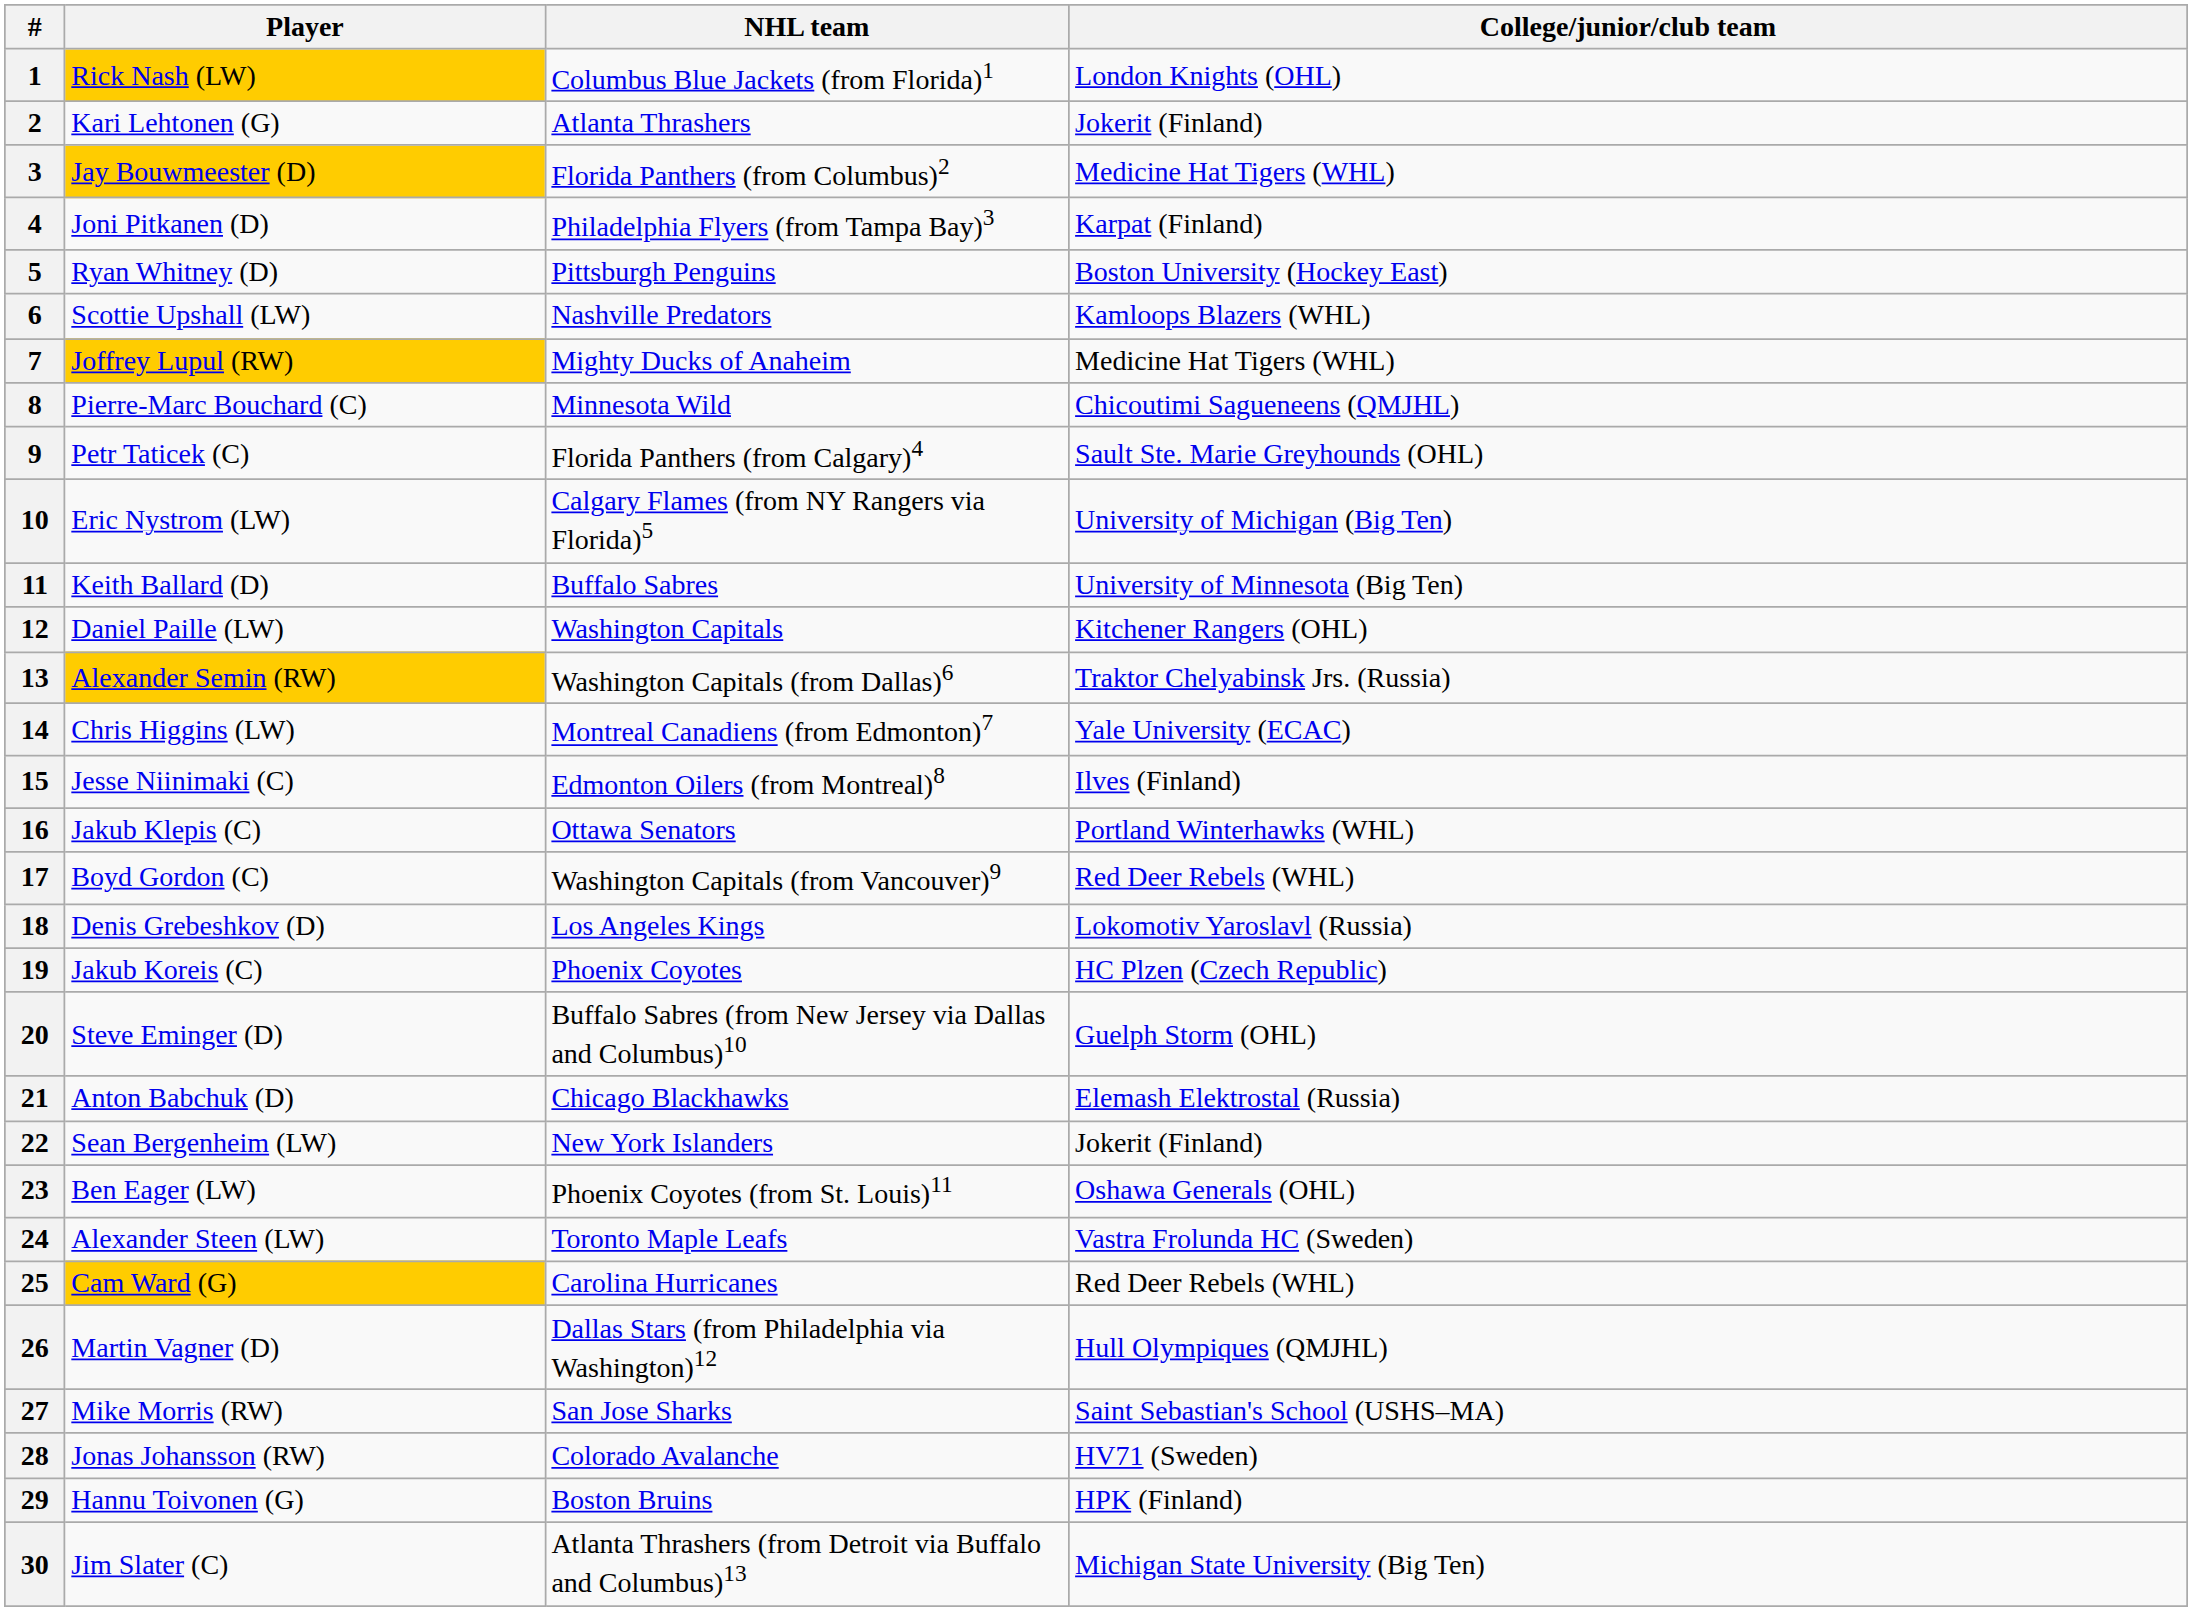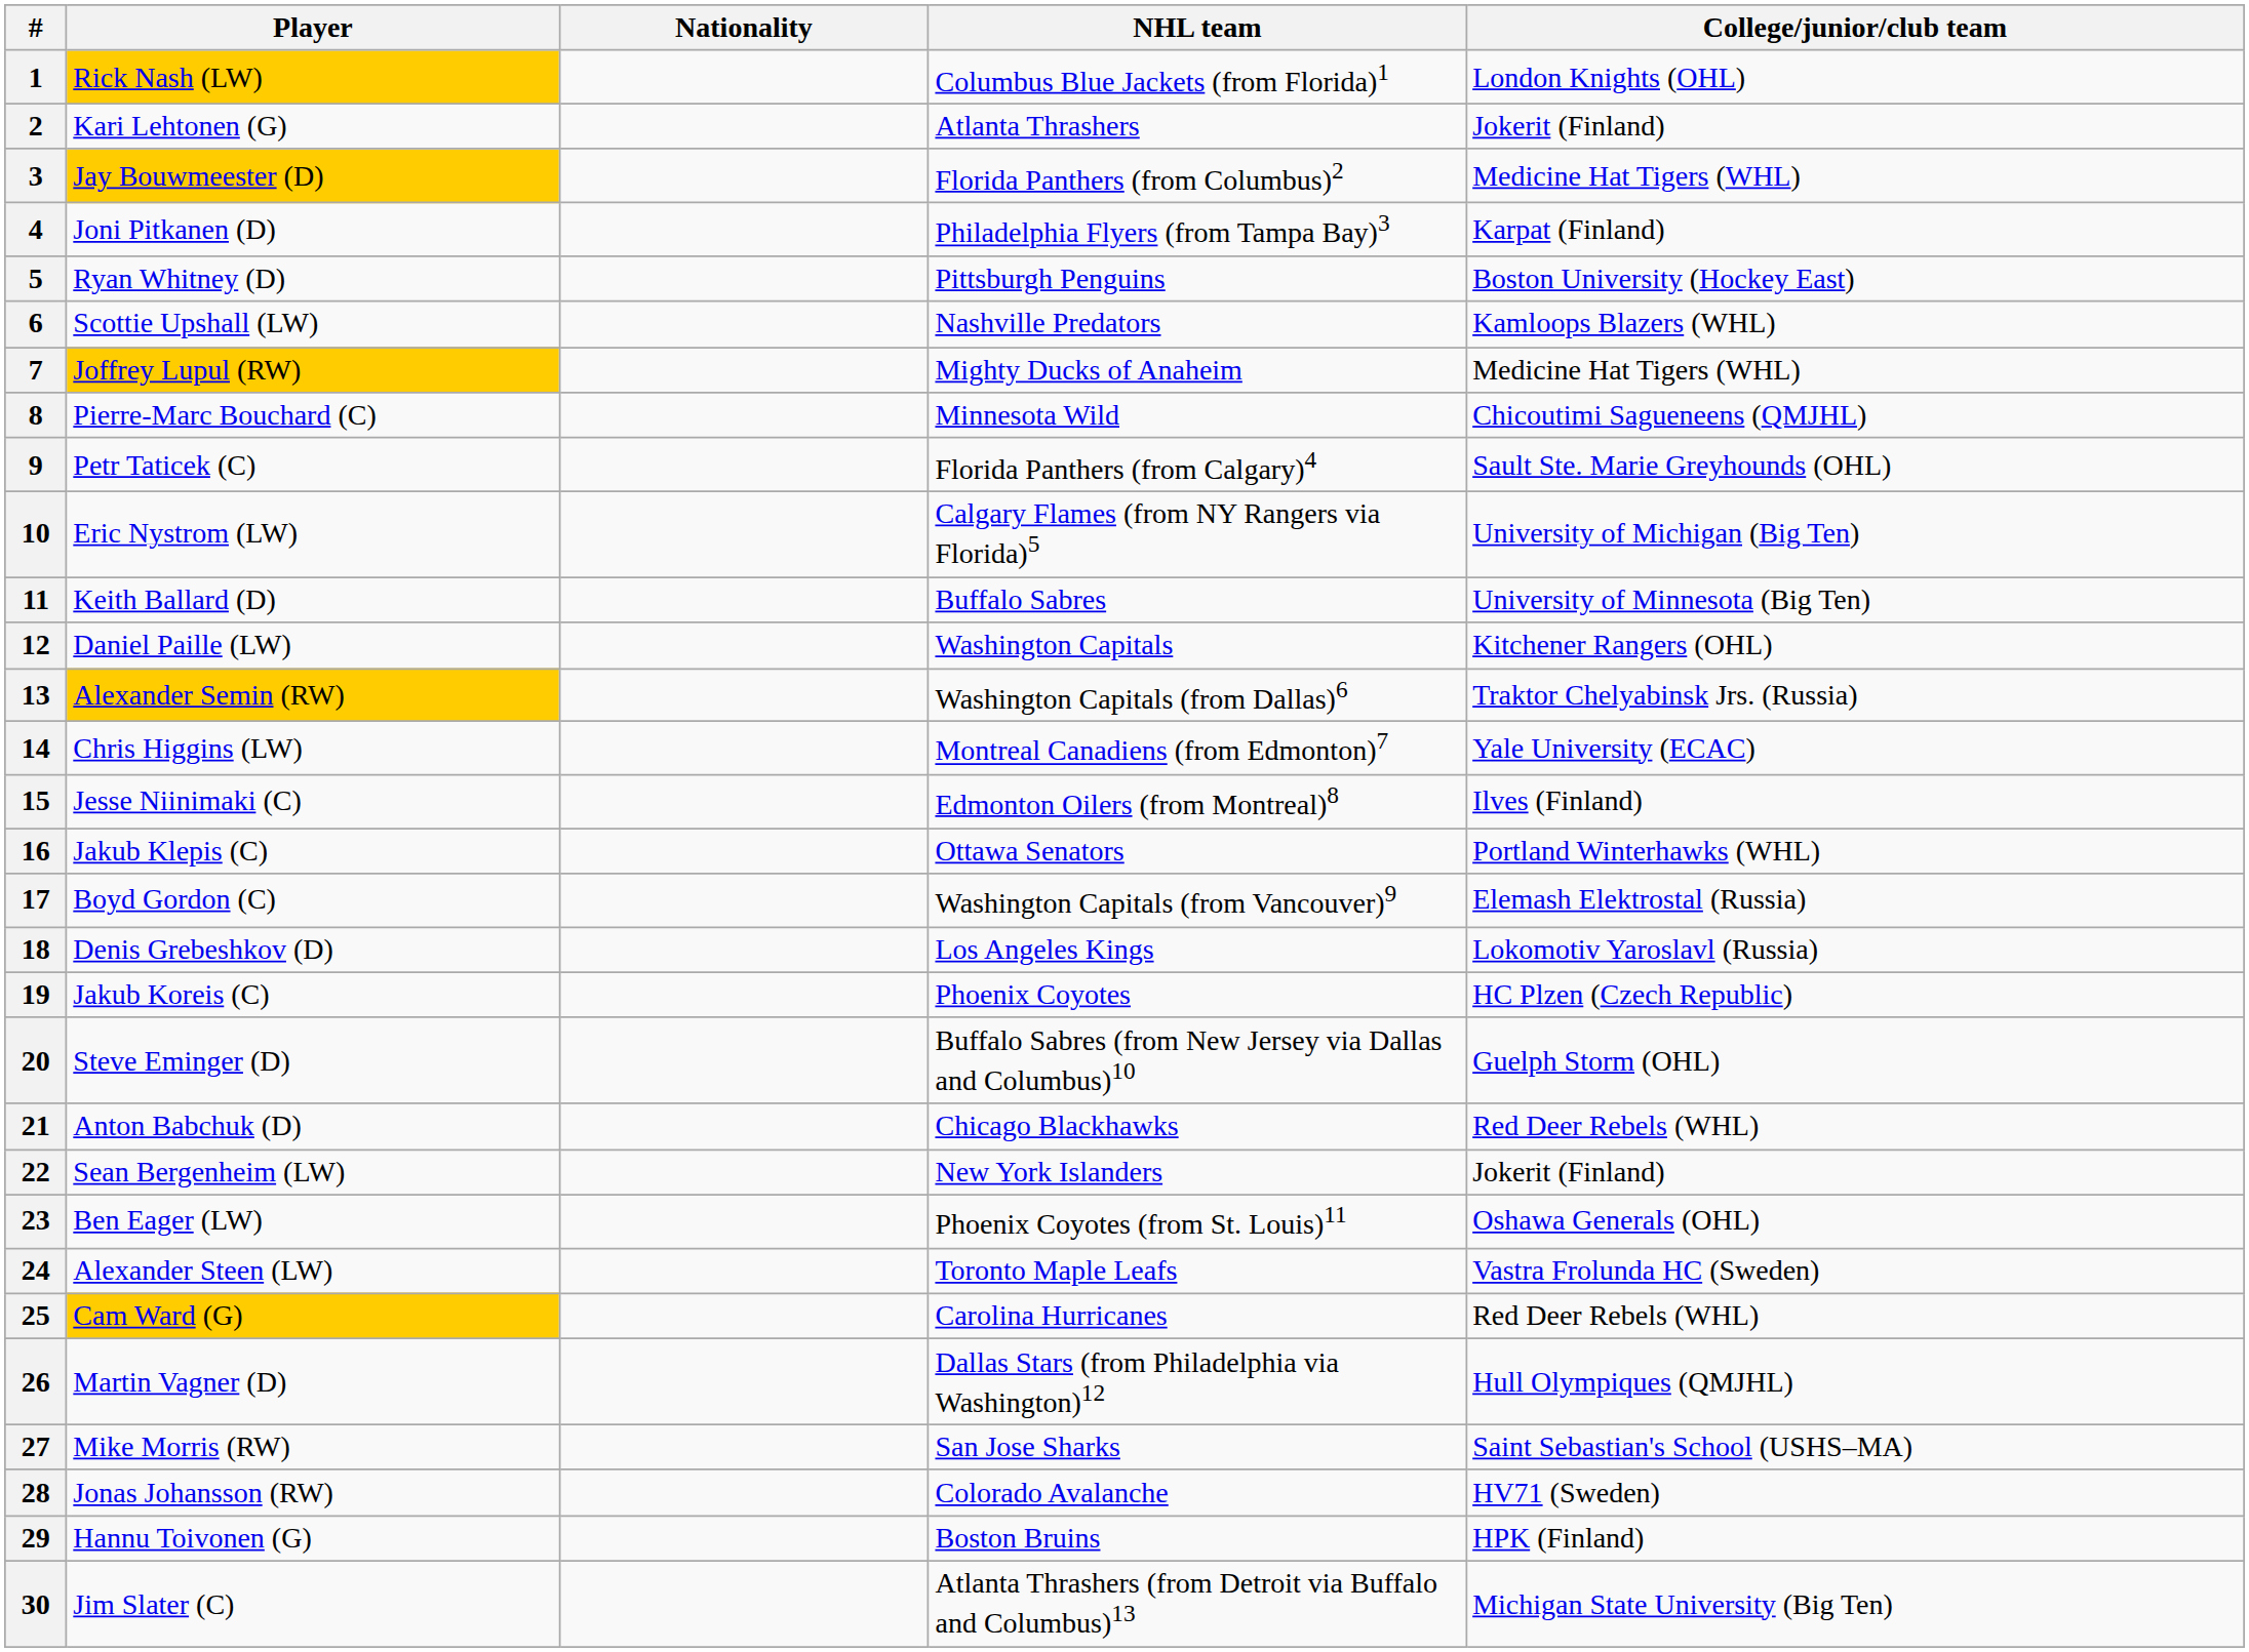+ column: Nationality
17 | College/junior/club team: Red Deer Rebels (WHL) -> Elemash Elektrostal (Russia)
21 | College/junior/club team: Elemash Elektrostal (Russia) -> Red Deer Rebels (WHL)
